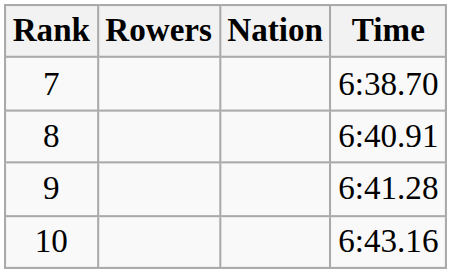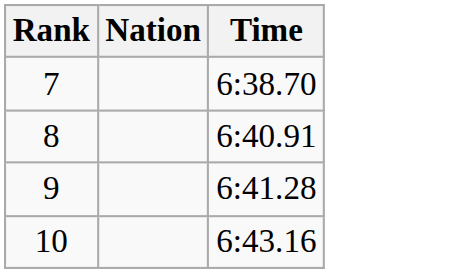- column: Rowers
